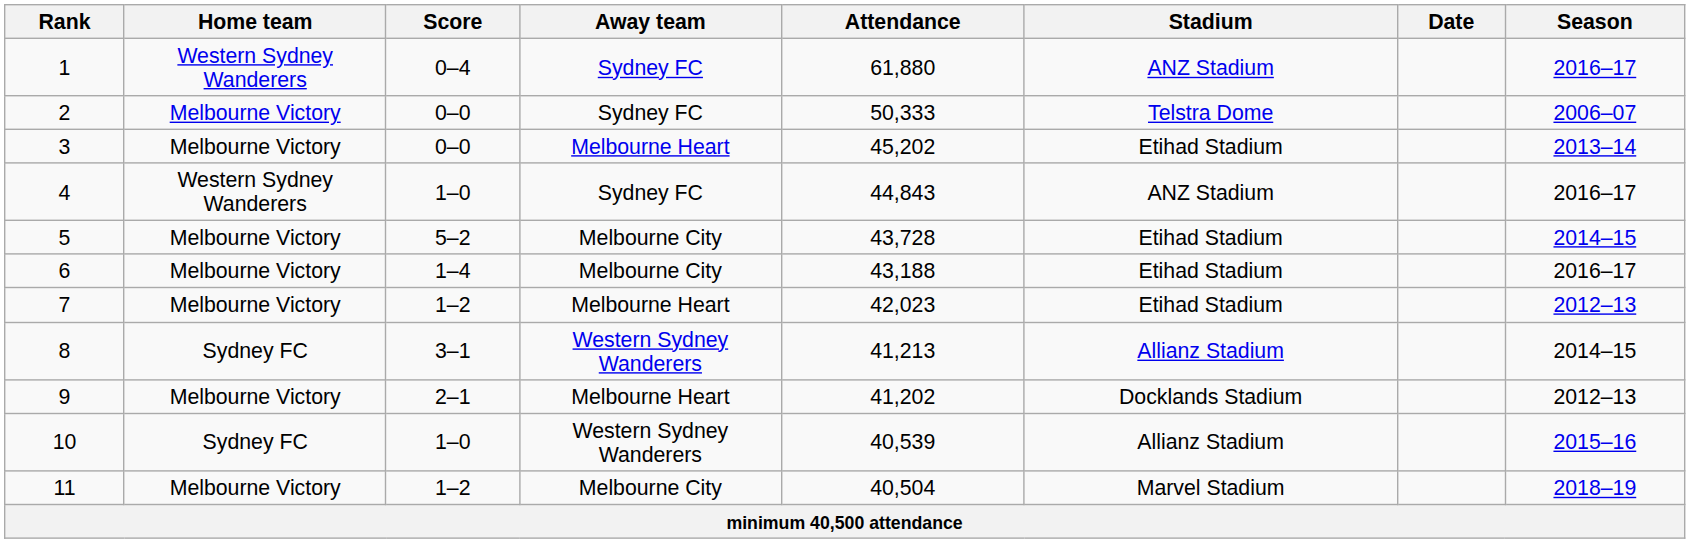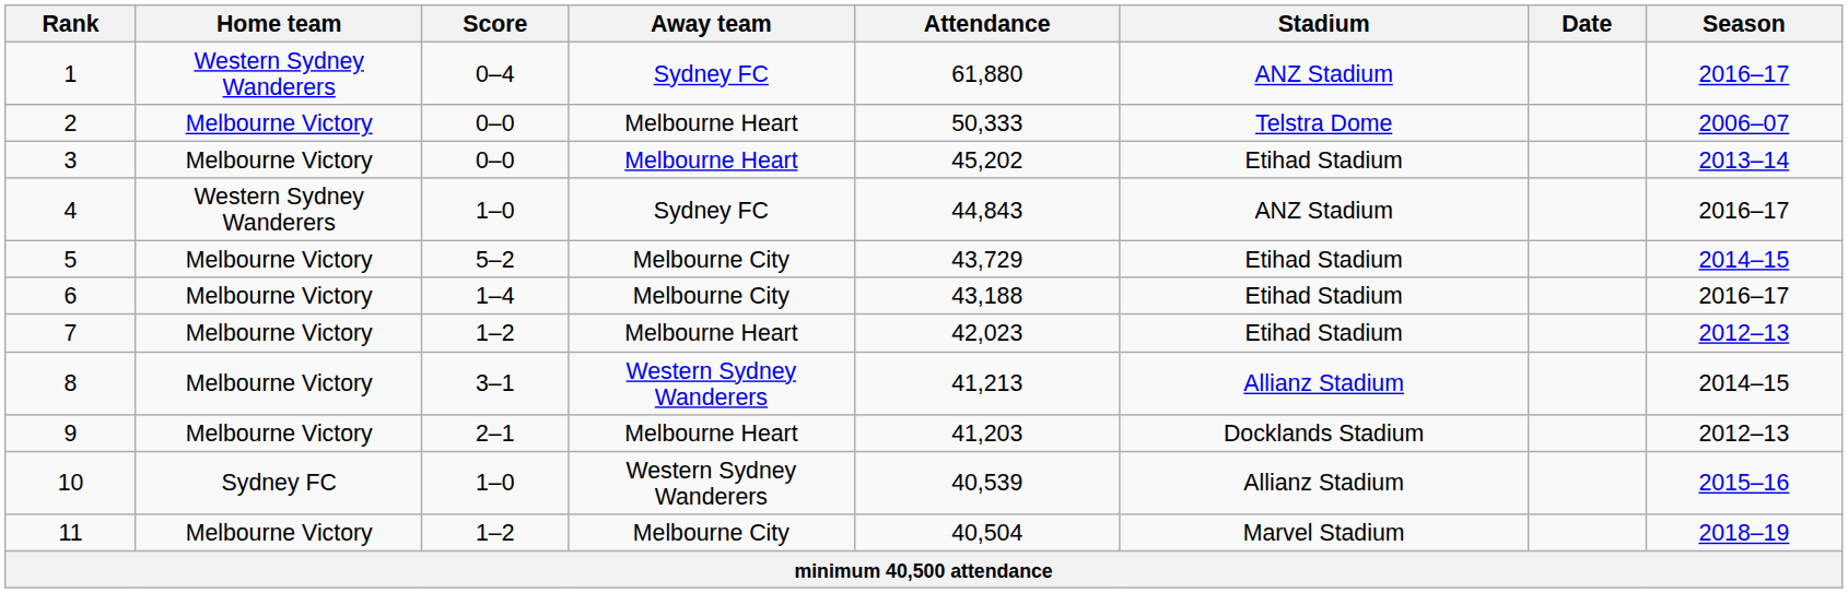2 | Away team: Sydney FC -> Melbourne Heart
5 | Attendance: 43,728 -> 43,729
8 | Home team: Sydney FC -> Melbourne Victory
9 | Attendance: 41,202 -> 41,203
